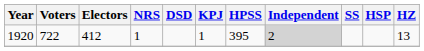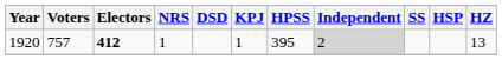1920 | Voters: 722 -> 757
1920 | Electors: normal -> bold
